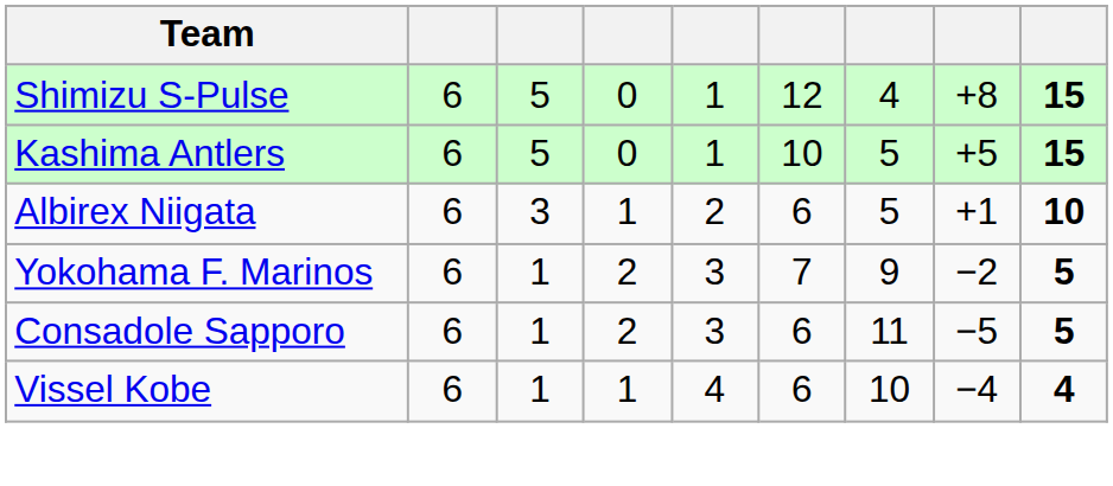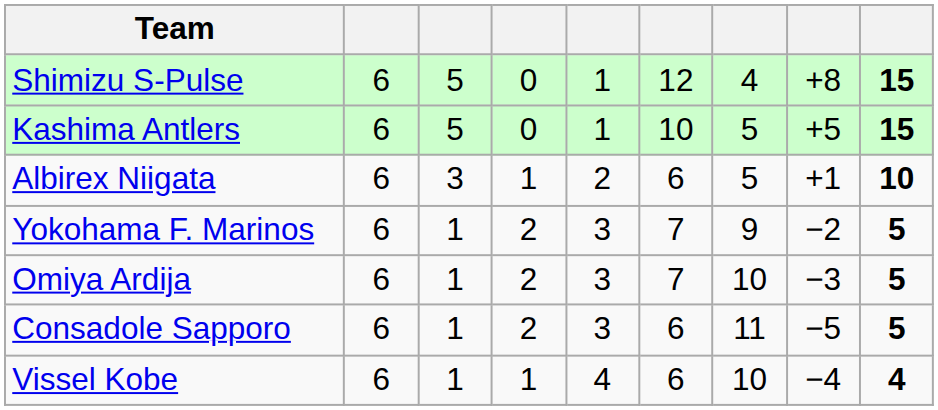+ row: Omiya Ardija | 6 | 1 | 2 | 3 | 7 | 10 | −3 | 5
